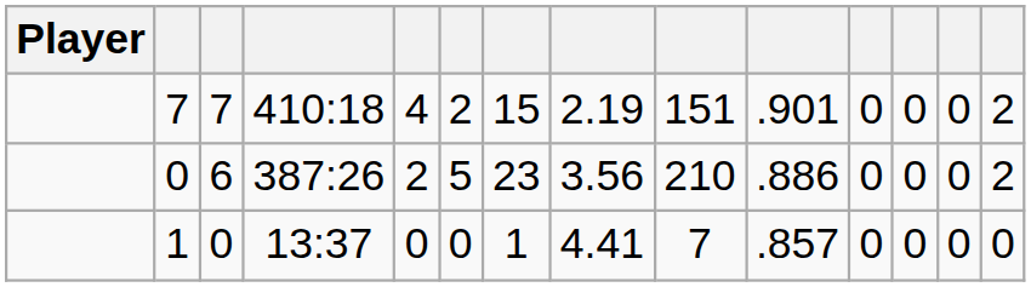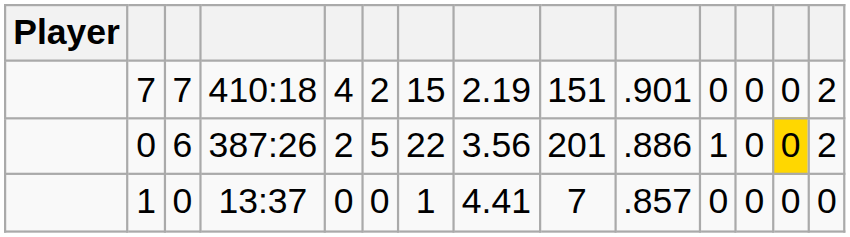6 | column 7: 23 -> 22
6 | column 9: 210 -> 201
6 | column 11: 0 -> 1
6 | column 13: no background -> gold background
